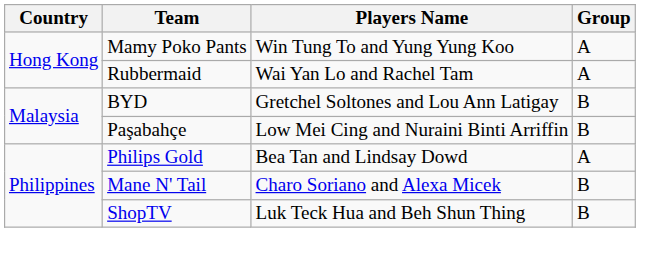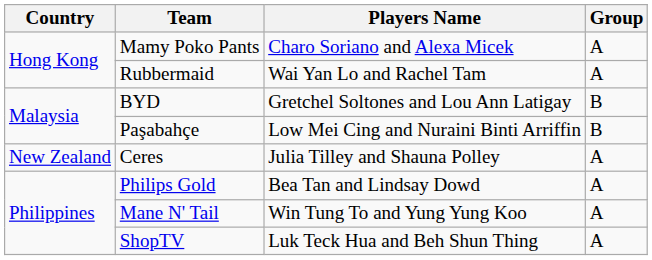Mamy Poko Pants | Players Name: Win Tung To and Yung Yung Koo -> Charo Soriano and Alexa Micek
+ row: New Zealand | Ceres | Julia Tilley and Shauna Polley | A
Mane N' Tail | Players Name: Charo Soriano and Alexa Micek -> Win Tung To and Yung Yung Koo
Mane N' Tail | Group: B -> A
ShopTV | Group: B -> A
